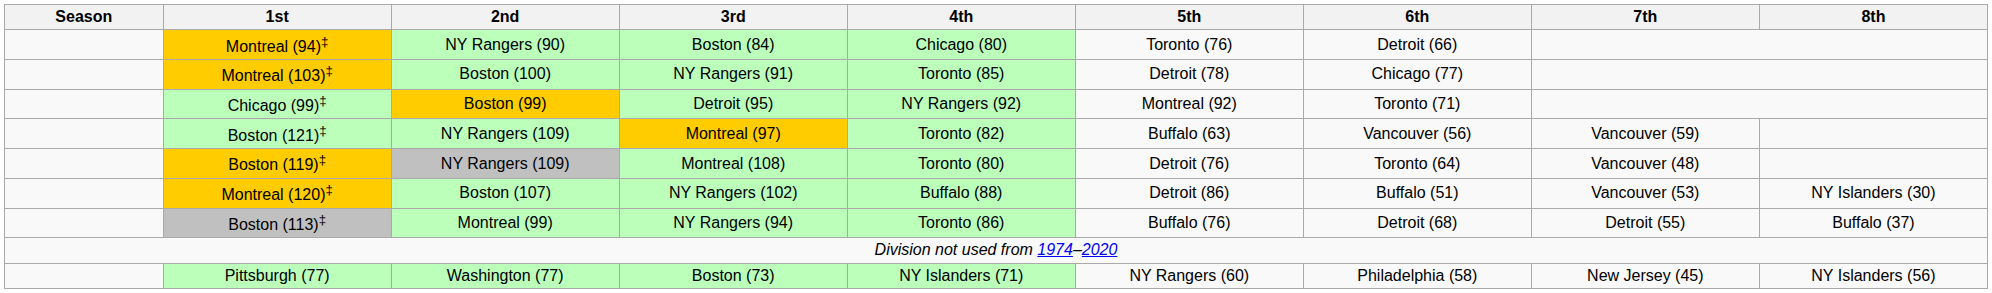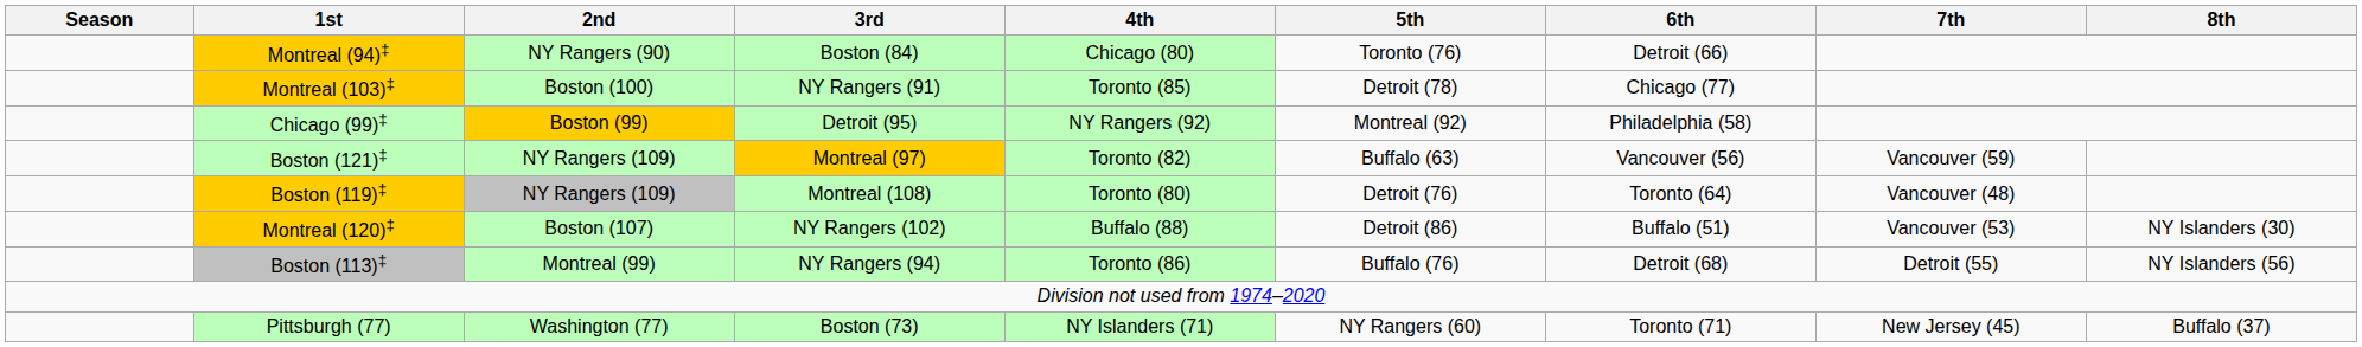Chicago (99)‡ | 6th: Toronto (71) -> Philadelphia (58)
Boston (113)‡ | 8th: Buffalo (37) -> NY Islanders (56)
Pittsburgh (77) | 6th: Philadelphia (58) -> Toronto (71)
Pittsburgh (77) | 8th: NY Islanders (56) -> Buffalo (37)
